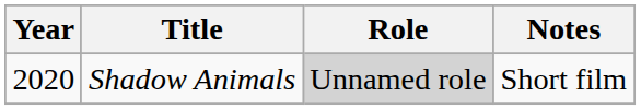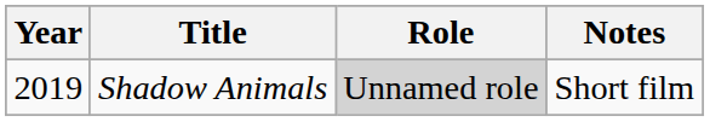Shadow Animals | Year: 2020 -> 2019
